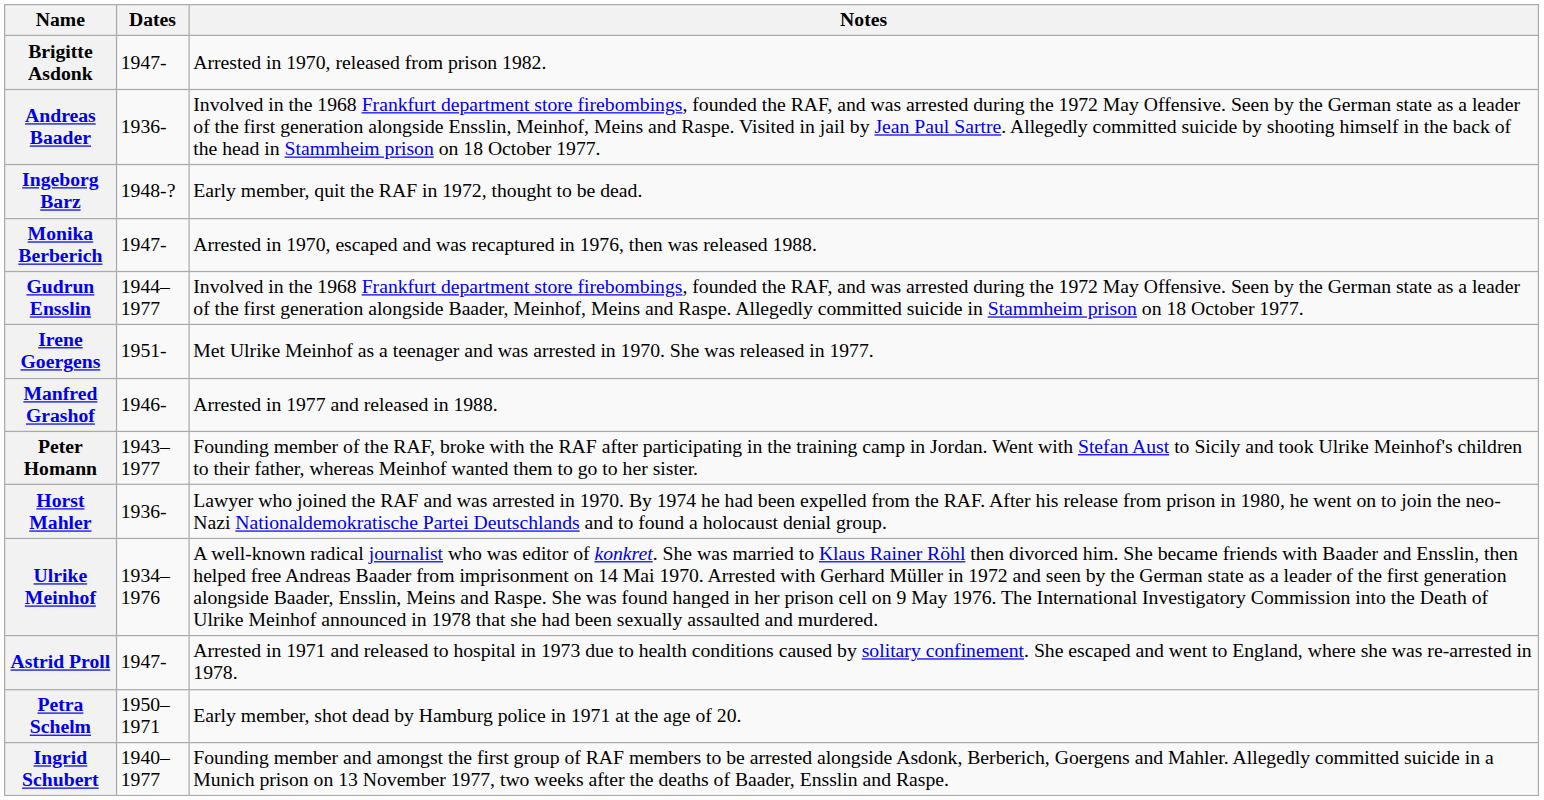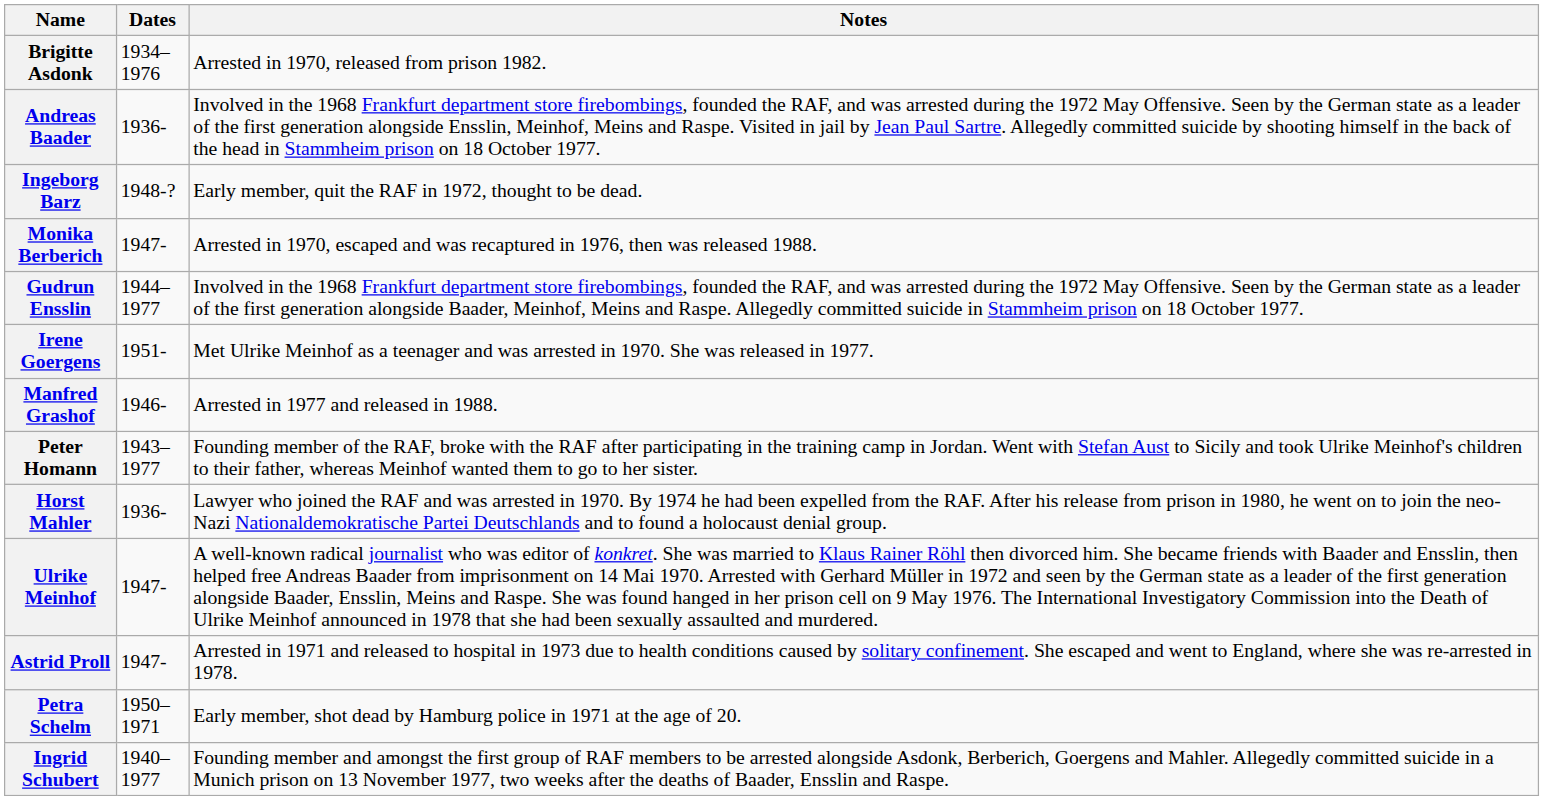Brigitte Asdonk | Dates: 1947- -> 1934–1976
Ulrike Meinhof | Dates: 1934–1976 -> 1947-
